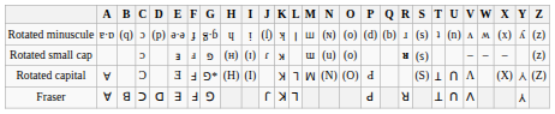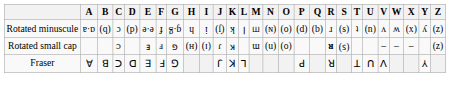- row: Rotated capital | Ɐ | Ɔ | Ǝ | Ⅎ | ⅁* | (H) | (I) | Ʞ | Ꞁ | ꟽ | (N) | (O) | Ԁ | (S) | Ʇ | Ո | Ʌ | (X) | Ꟛ | (Z)
